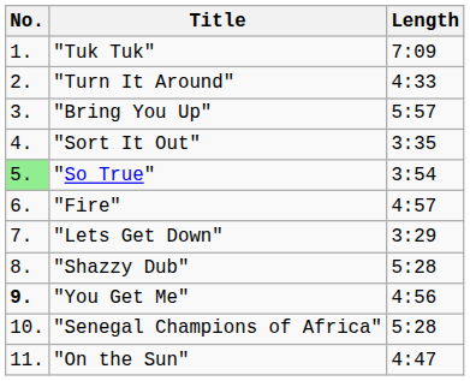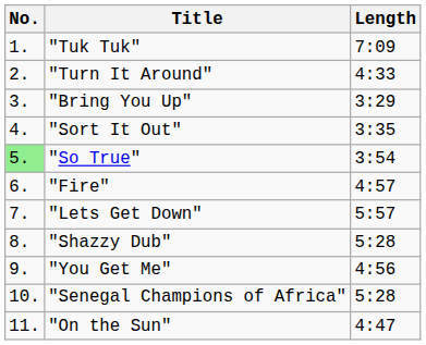"Bring You Up" | Length: 5:57 -> 3:29
"Lets Get Down" | Length: 3:29 -> 5:57
"You Get Me" | No.: bold -> normal
